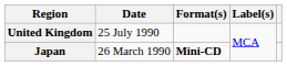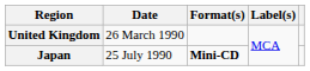United Kingdom | Date: 25 July 1990 -> 26 March 1990
Japan | Date: 26 March 1990 -> 25 July 1990
